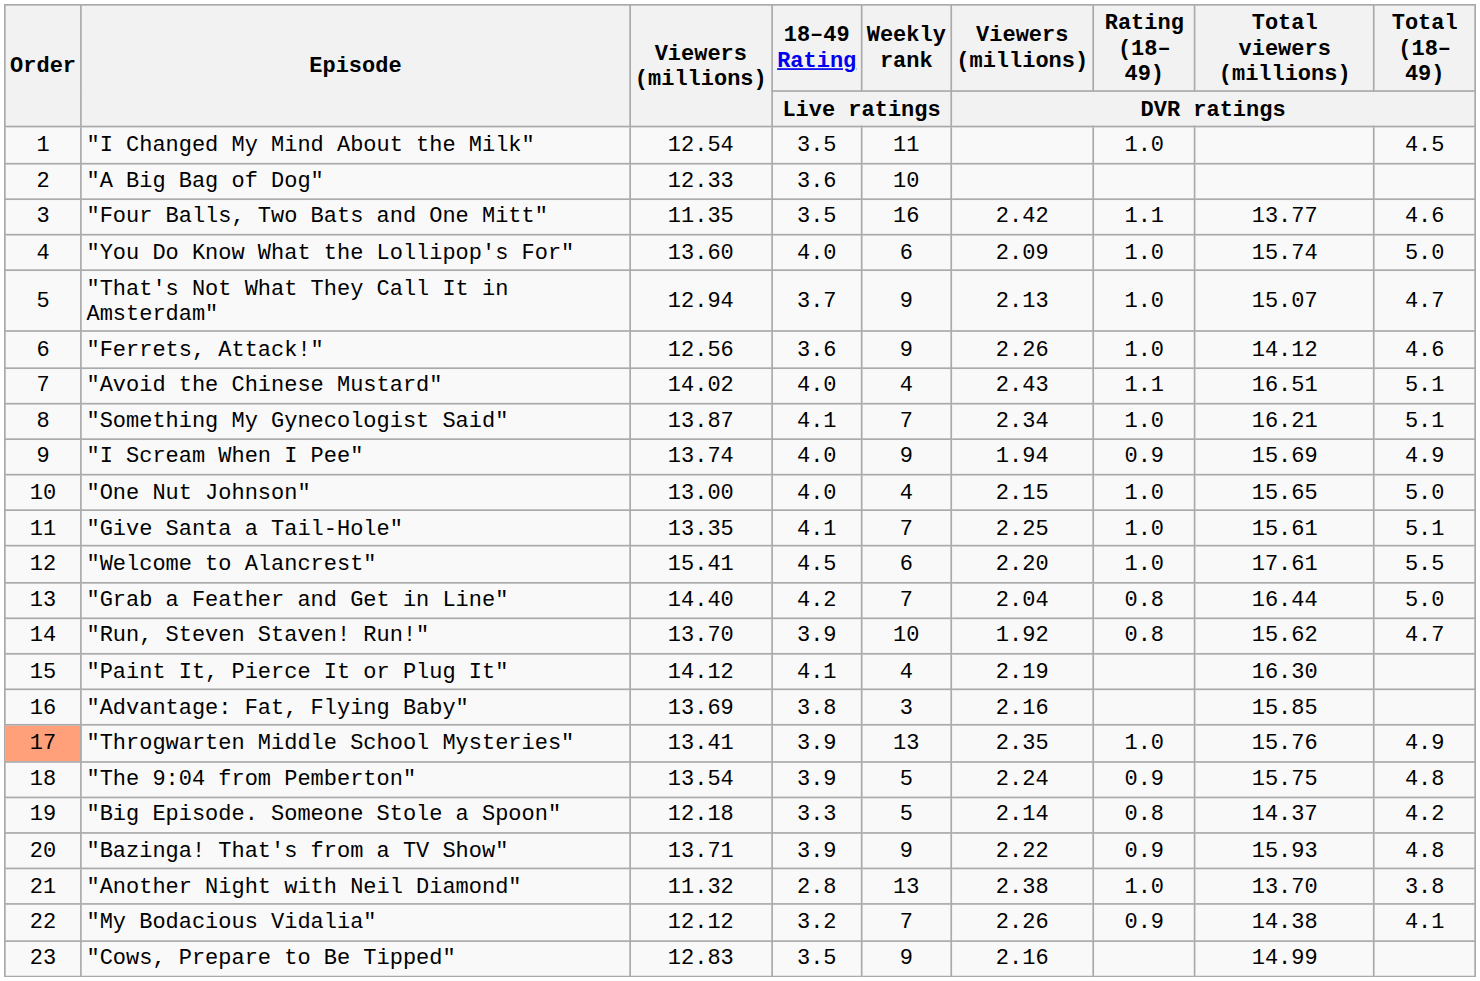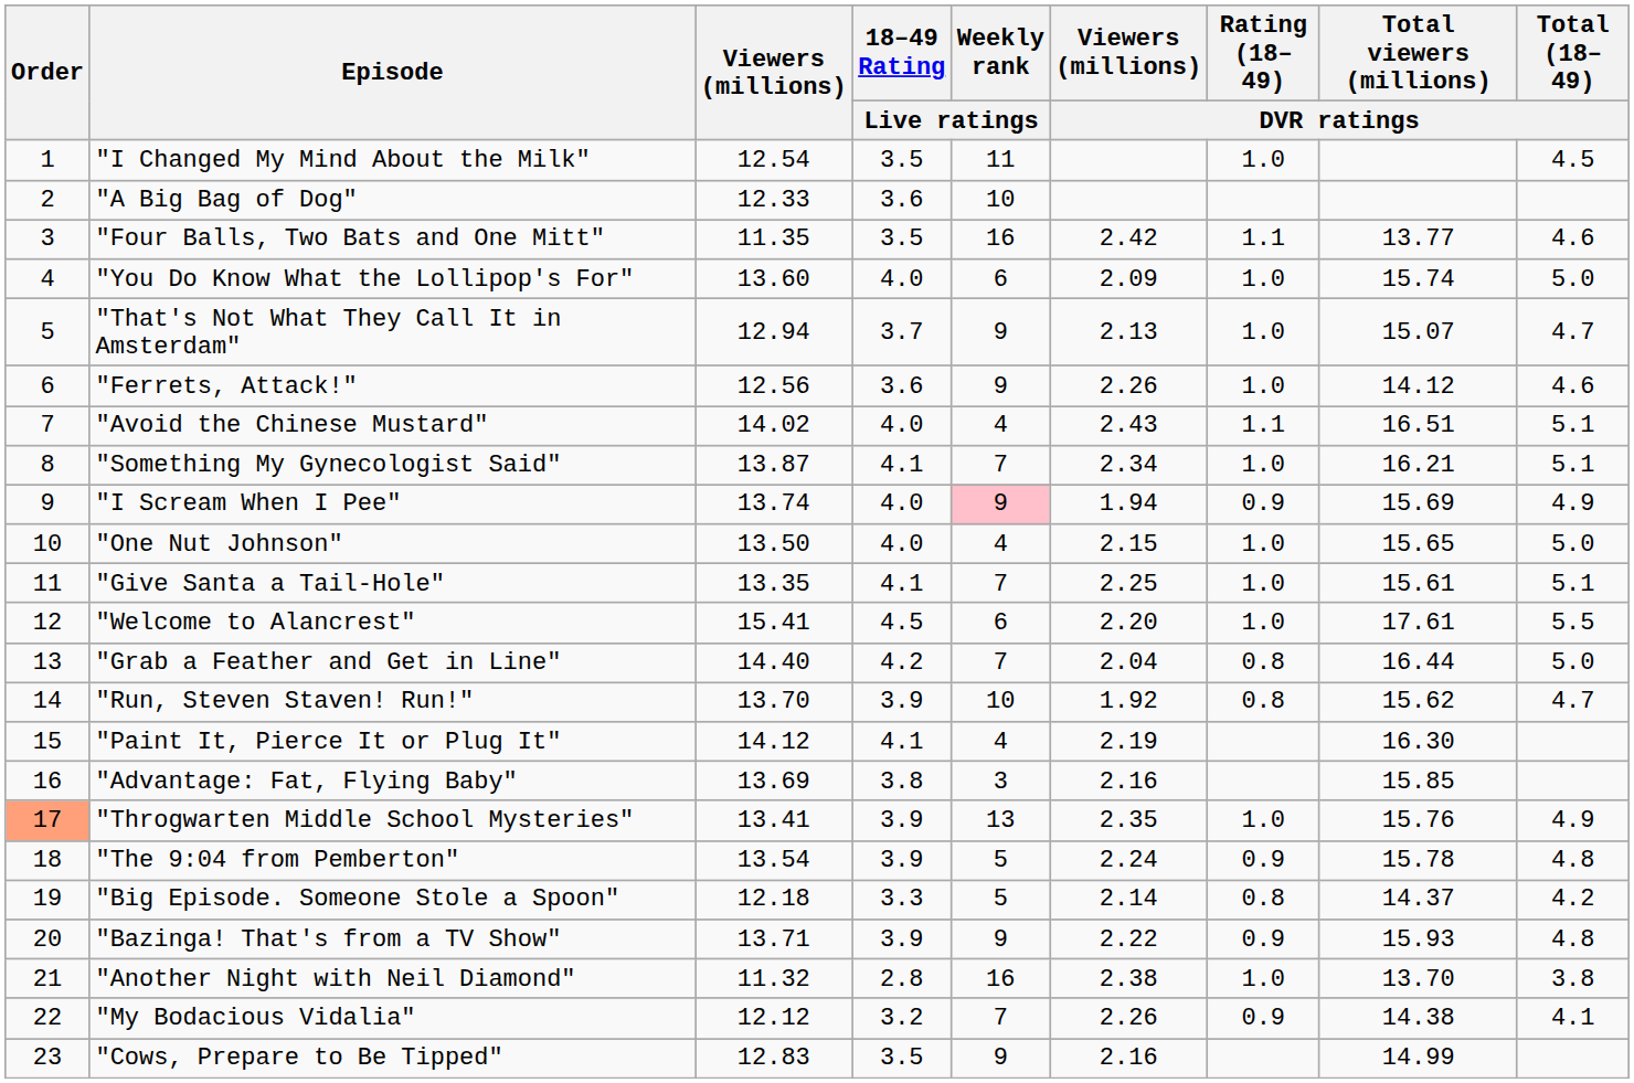"I Scream When I Pee" | Weekly rank / Live ratings: no background -> pink background
"One Nut Johnson" | Viewers (millions): 13.00 -> 13.50
"The 9:04 from Pemberton" | Total viewers (millions) / DVR ratings: 15.75 -> 15.78
"Another Night with Neil Diamond" | Weekly rank / Live ratings: 13 -> 16
